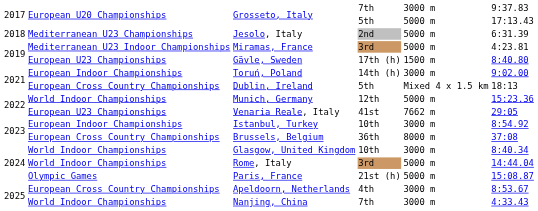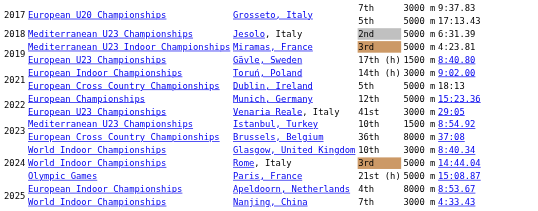Dublin, Ireland | column 5: Mixed 4 x 1.5 km -> 5000 m
Munich, Germany | column 2: World Indoor Championships -> European Championships
Venaria Reale, Italy | column 5: 7662 m -> 3000 m
Istanbul, Turkey | column 2: European Indoor Championships -> Mediterranean U23 Championships
Istanbul, Turkey | column 5: 3000 m -> 1500 m
Apeldoorn, Netherlands | column 2: European Cross Country Championships -> European Indoor Championships
Apeldoorn, Netherlands | column 5: 3000 m -> 8000 m
